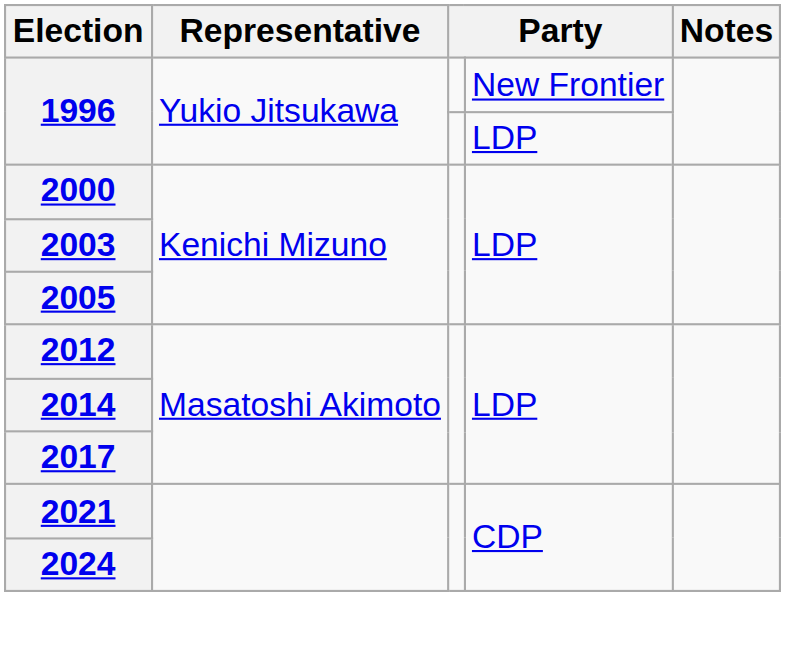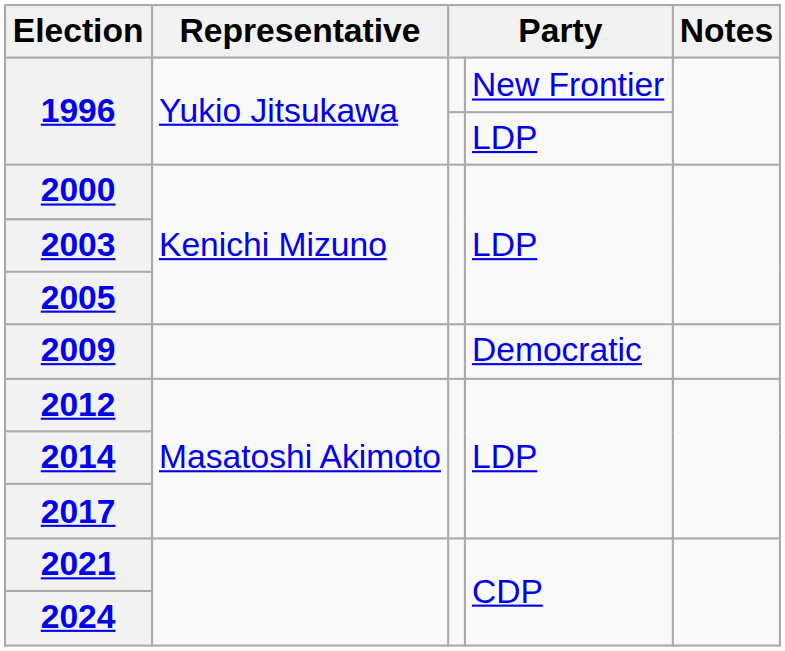+ row: 2009 | Democratic
